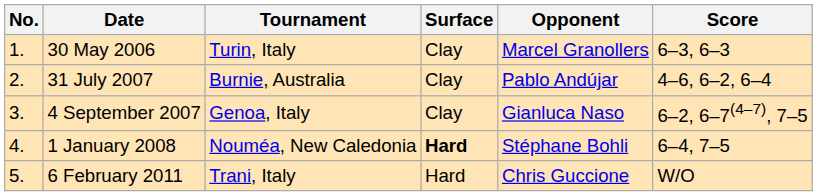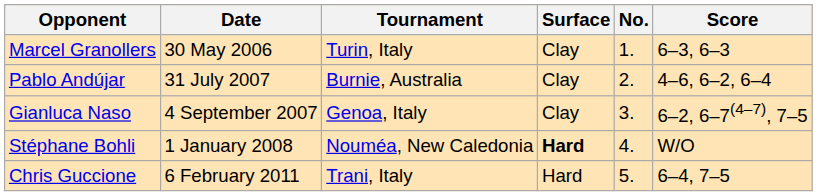columns swapped: No. <-> Opponent
1 January 2008 | Score: 6–4, 7–5 -> W/O
6 February 2011 | Score: W/O -> 6–4, 7–5
